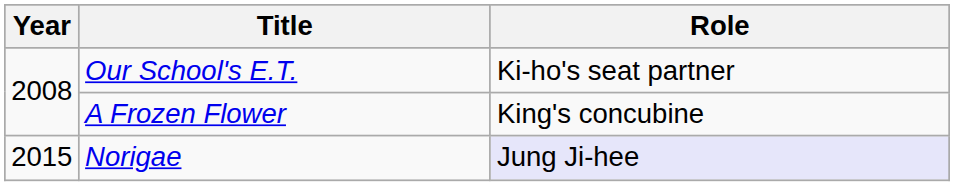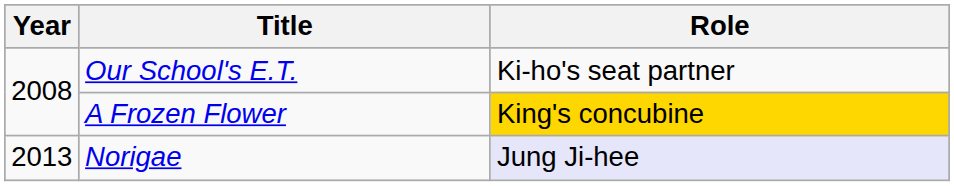A Frozen Flower | Role: no background -> gold background
Norigae | Year: 2015 -> 2013
